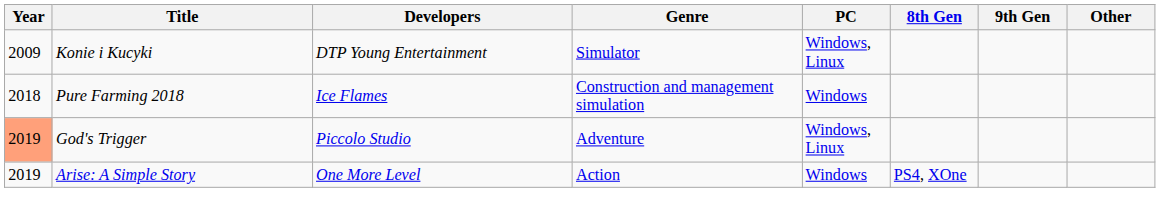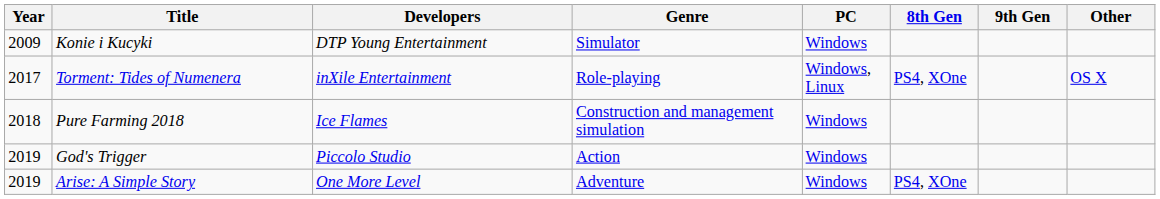Konie i Kucyki | PC: Windows, Linux -> Windows
+ row: 2017 | Torment: Tides of Numenera | inXile Entertainment | Role-playing | Windows, Linux | PS4, XOne | OS X
God's Trigger | Year: lightsalmon background -> no background
God's Trigger | Genre: Adventure -> Action
God's Trigger | PC: Windows, Linux -> Windows
Arise: A Simple Story | Genre: Action -> Adventure
